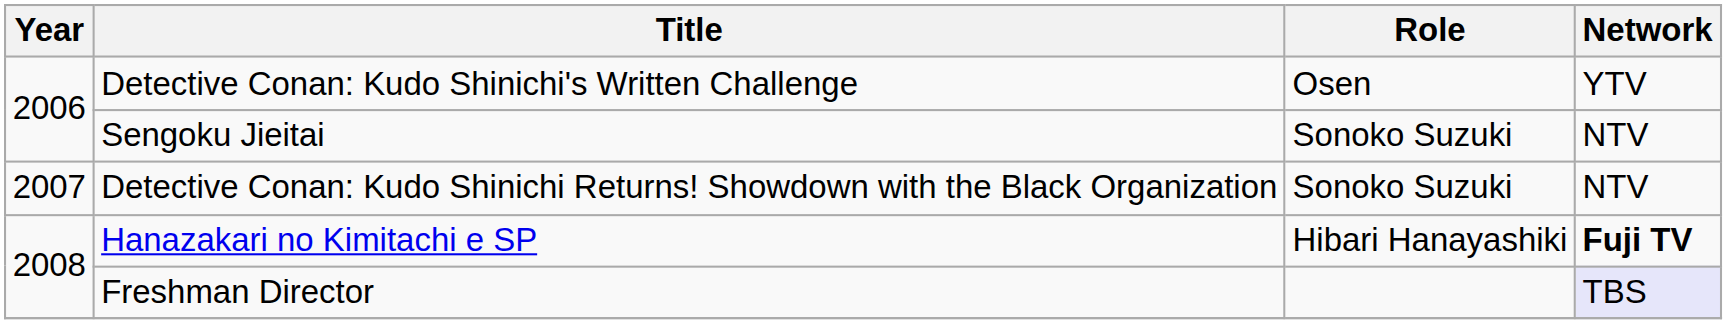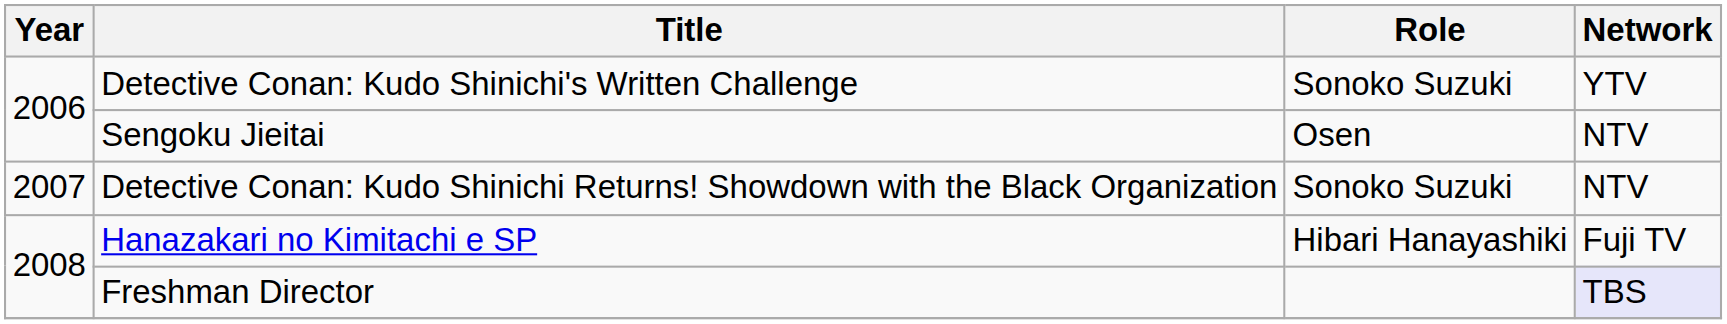Detective Conan: Kudo Shinichi's Written Challenge | Role: Osen -> Sonoko Suzuki
Sengoku Jieitai | Role: Sonoko Suzuki -> Osen
Hanazakari no Kimitachi e SP | Network: bold -> normal
